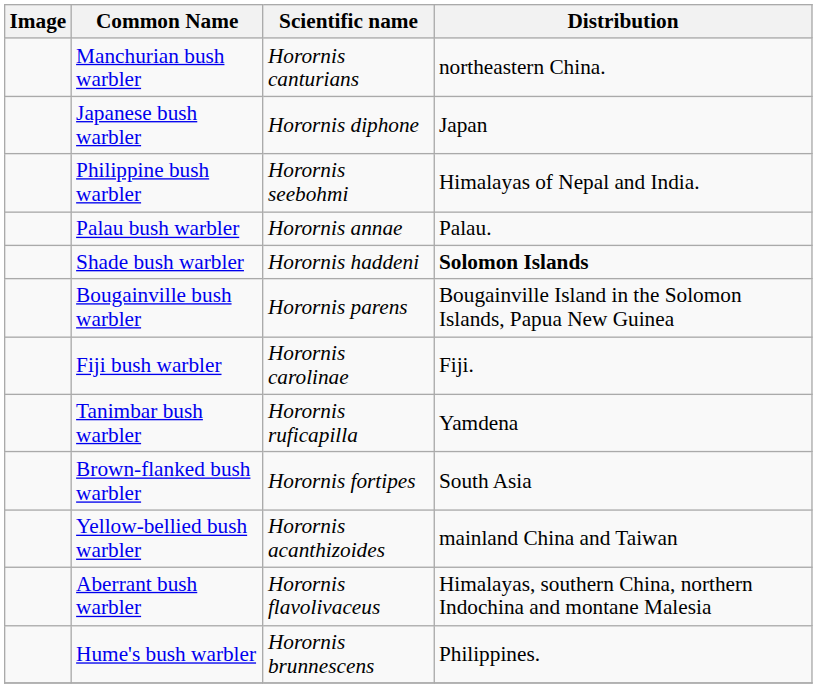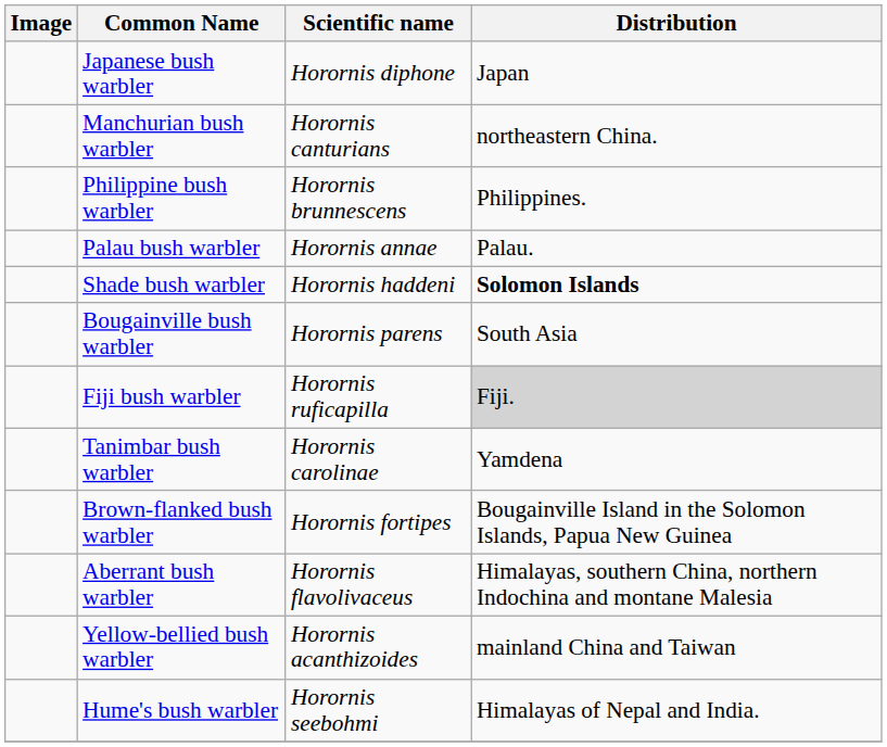rows swapped: Manchurian bush warbler <-> Japanese bush warbler
Philippine bush warbler | Scientific name: Horornis seebohmi -> Horornis brunnescens
Philippine bush warbler | Distribution: Himalayas of Nepal and India. -> Philippines.
Bougainville bush warbler | Distribution: Bougainville Island in the Solomon Islands, Papua New Guinea -> South Asia
Fiji bush warbler | Scientific name: Horornis carolinae -> Horornis ruficapilla
Fiji bush warbler | Distribution: no background -> lightgrey background
Tanimbar bush warbler | Scientific name: Horornis ruficapilla -> Horornis carolinae
Brown-flanked bush warbler | Distribution: South Asia -> Bougainville Island in the Solomon Islands, Papua New Guinea
rows swapped: Aberrant bush warbler <-> Yellow-bellied bush warbler
Hume's bush warbler | Scientific name: Horornis brunnescens -> Horornis seebohmi
Hume's bush warbler | Distribution: Philippines. -> Himalayas of Nepal and India.
